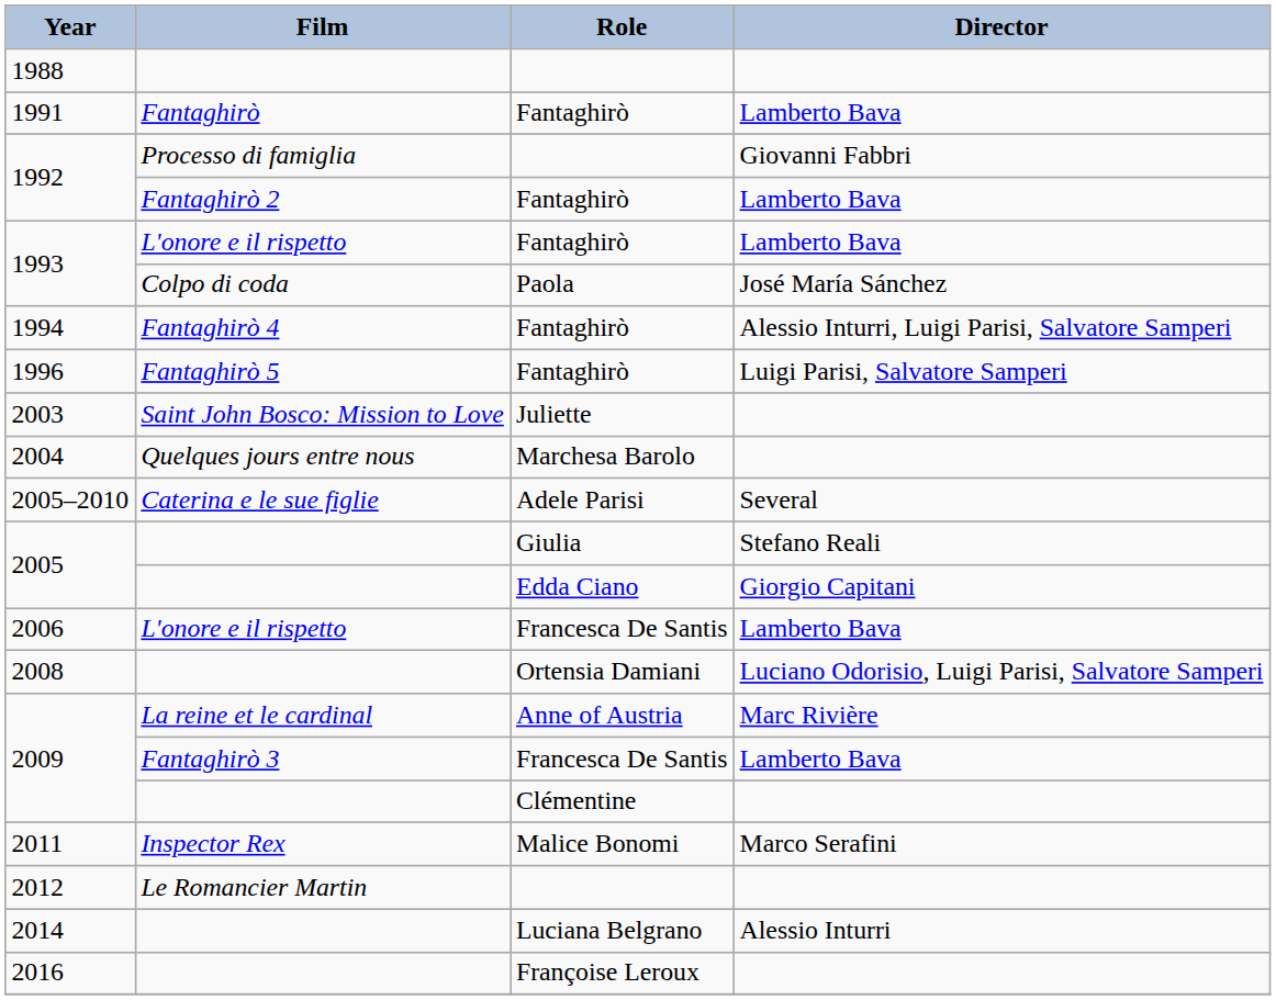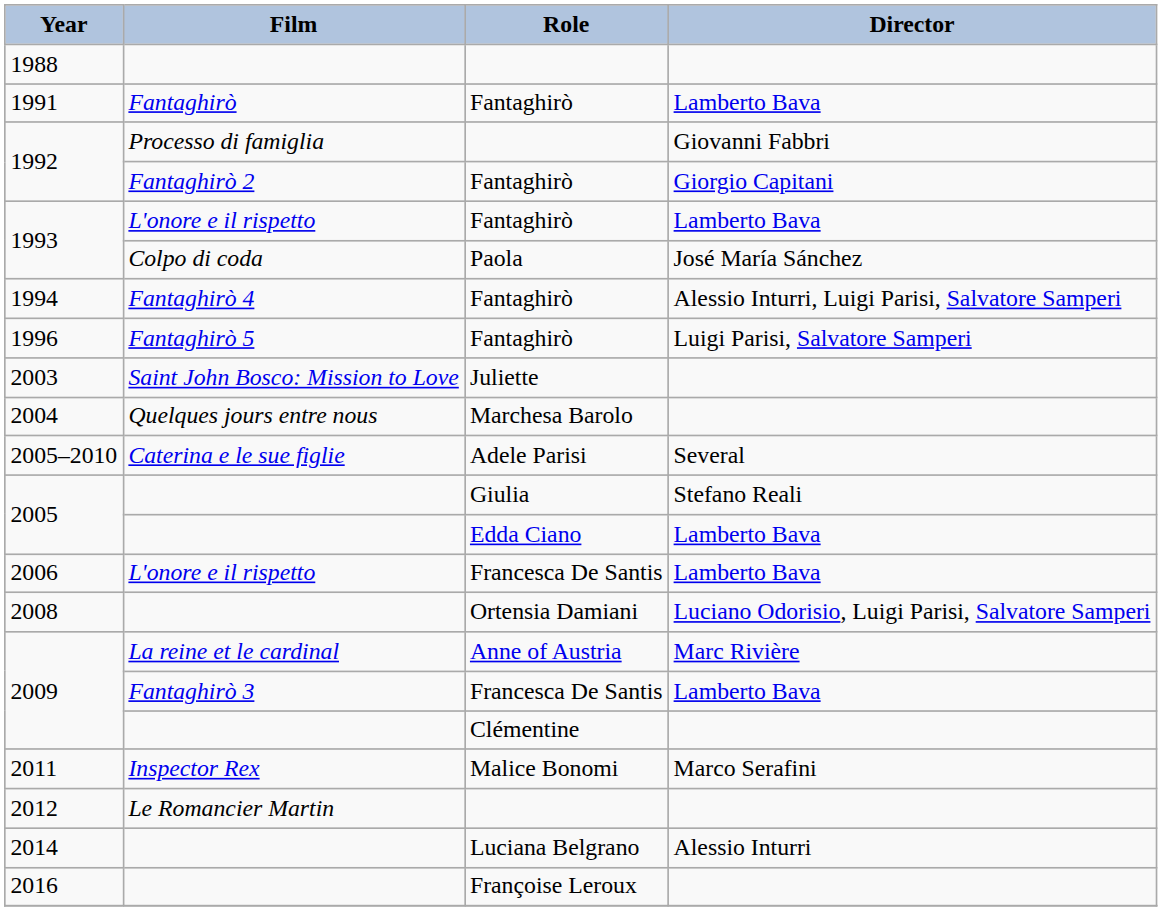1992 / Fantaghirò | Director: Lamberto Bava -> Giorgio Capitani
2005 / Edda Ciano | Director: Giorgio Capitani -> Lamberto Bava
